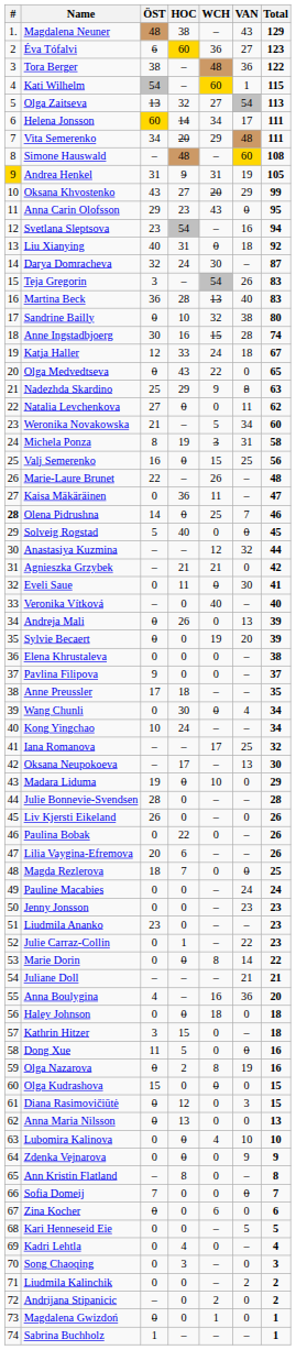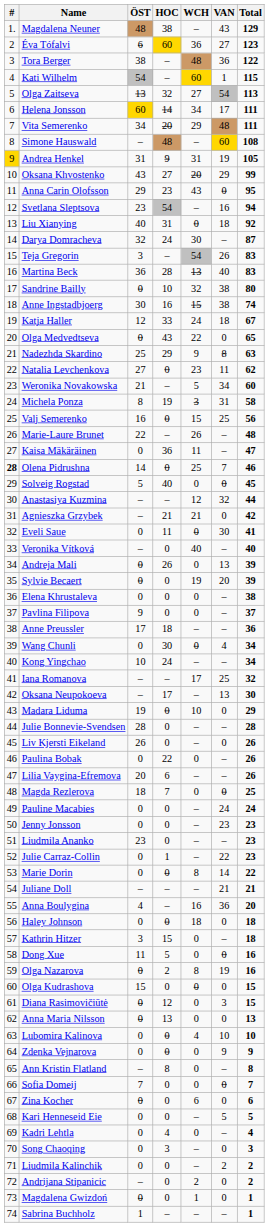Anne Ingstadbjoerg | VAN: 28 -> 38
Natalia Levchenkova | WCH: 0 -> 23
Anne Preussler | Total: 35 -> 36
